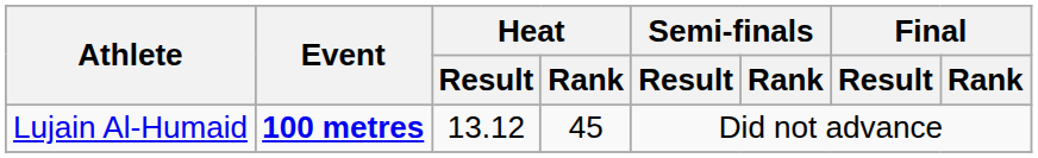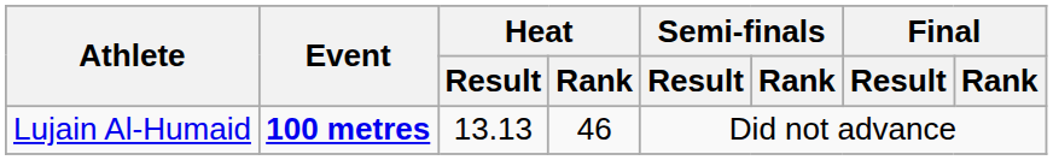Lujain Al-Humaid | Heat / Result: 13.12 -> 13.13
Lujain Al-Humaid | Heat / Rank: 45 -> 46
